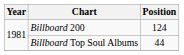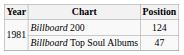Billboard Top Soul Albums | Position: 44 -> 47
